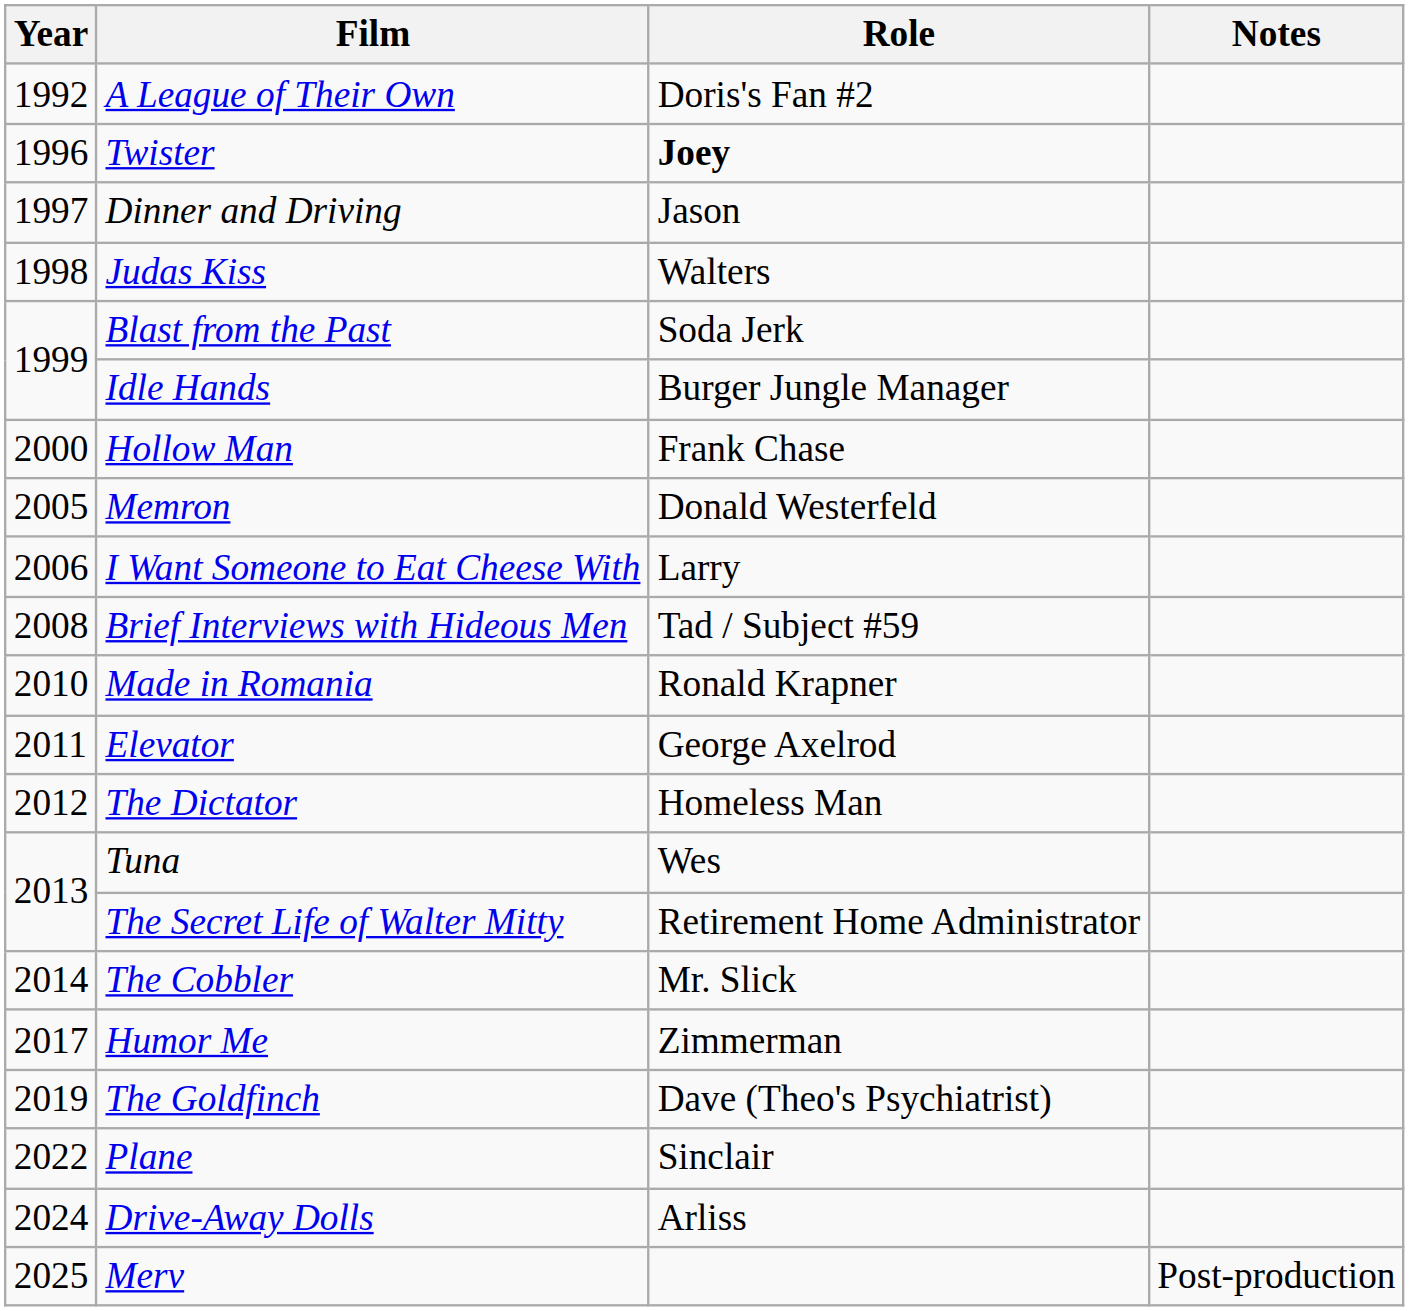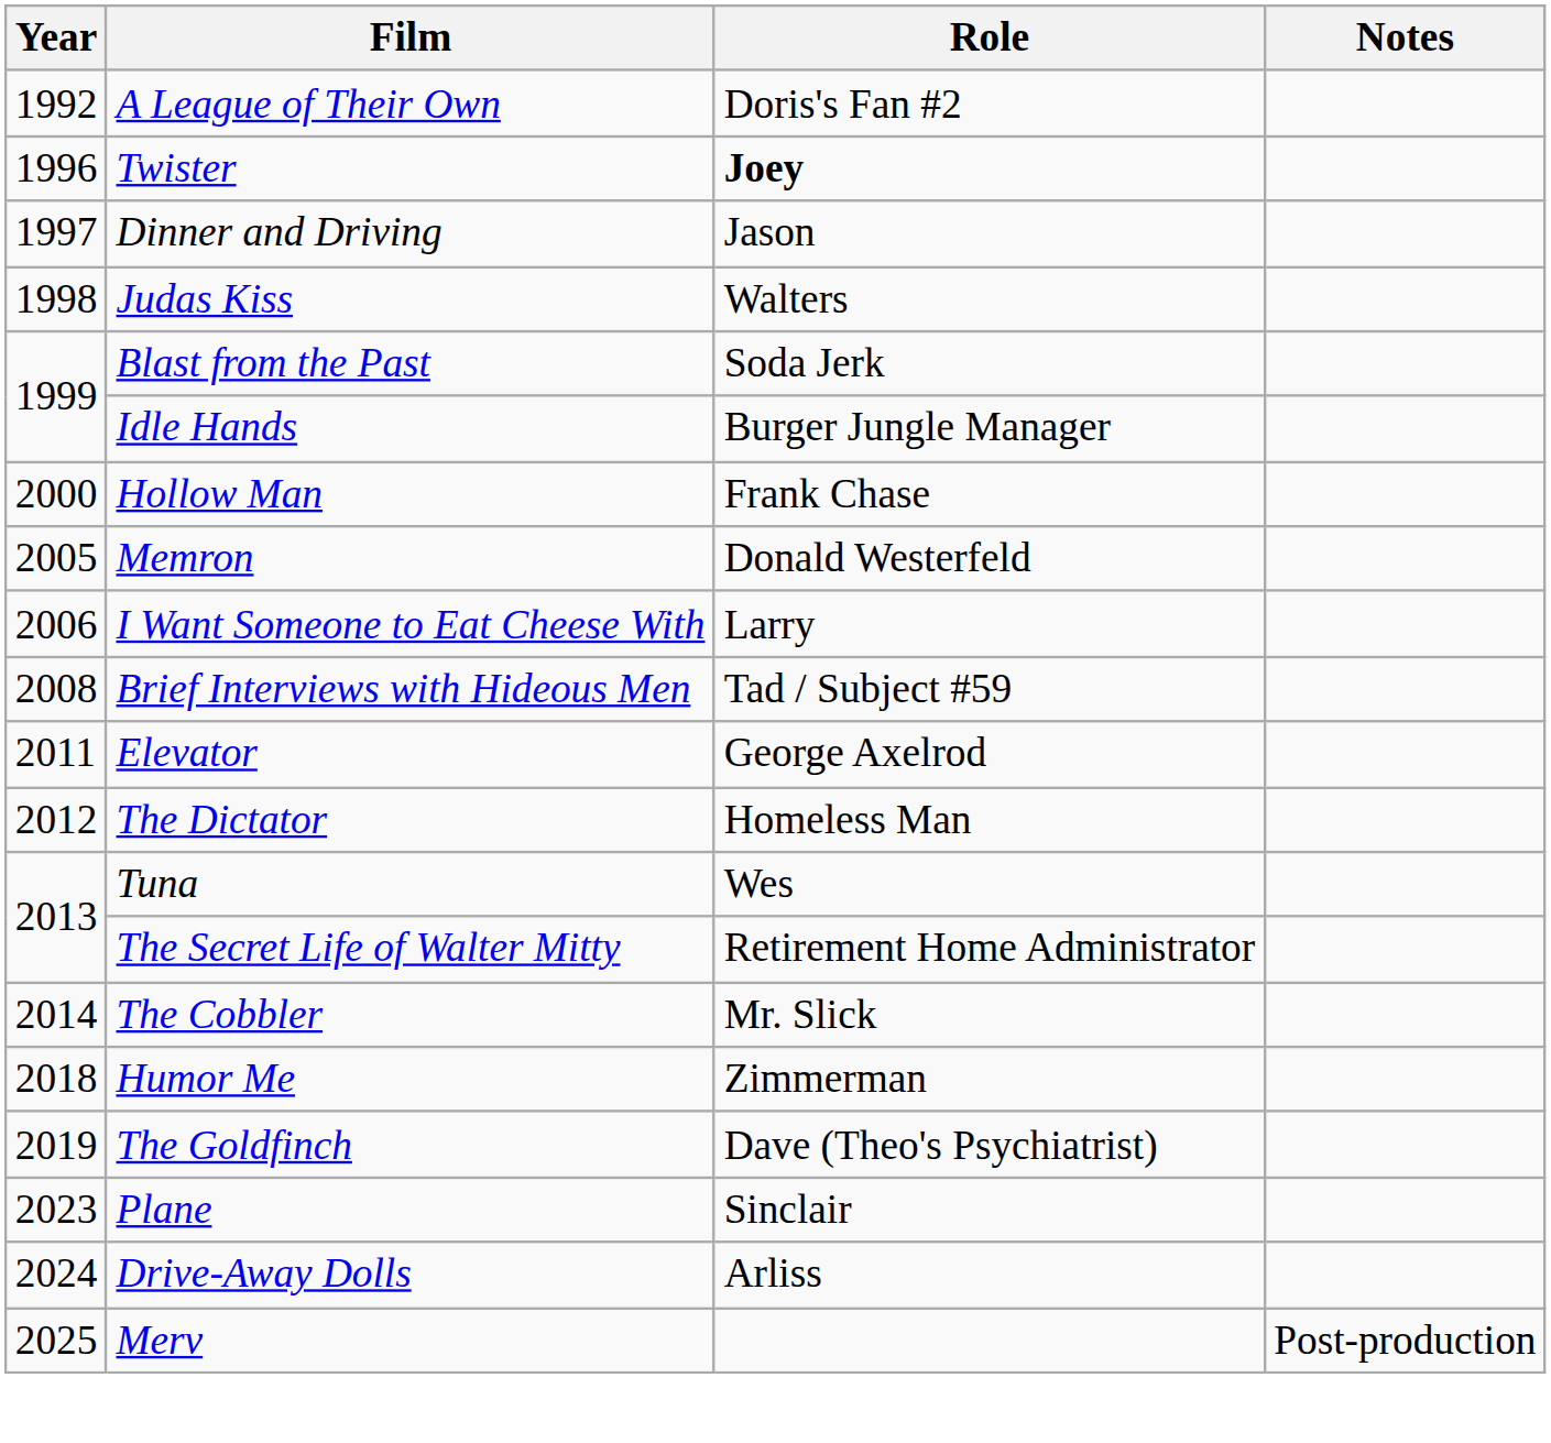- row: 2010 | Made in Romania | Ronald Krapner
Humor Me | Year: 2017 -> 2018
Plane | Year: 2022 -> 2023
